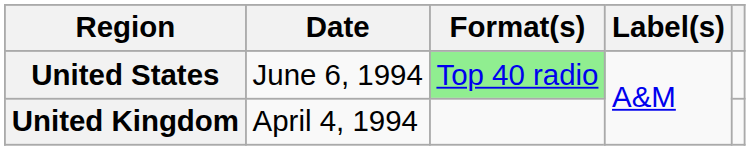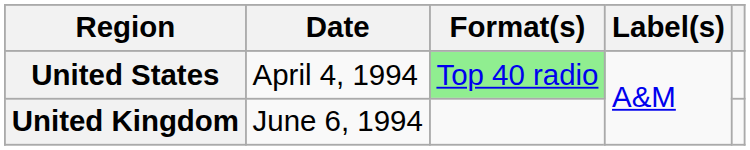United States | Date: June 6, 1994 -> April 4, 1994
United Kingdom | Date: April 4, 1994 -> June 6, 1994
